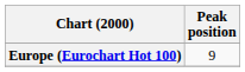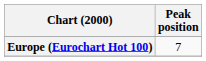Europe (Eurochart Hot 100) | Peak position: 9 -> 7
